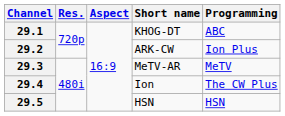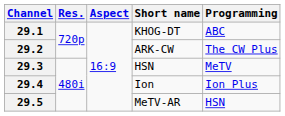29.2 | Programming: Ion Plus -> The CW Plus
29.3 | Short name: MeTV-AR -> HSN
29.4 | Programming: The CW Plus -> Ion Plus
29.5 | Short name: HSN -> MeTV-AR
